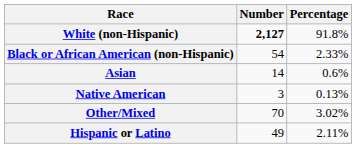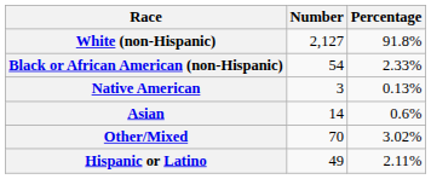White (non-Hispanic) | Number: bold -> normal
rows swapped: Native American <-> Asian
